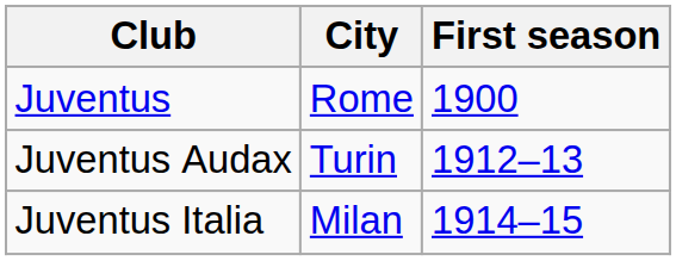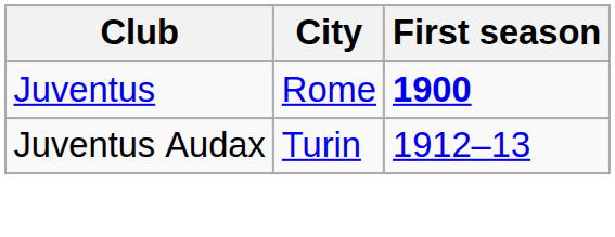Juventus | First season: normal -> bold
- row: Juventus Italia | Milan | 1914–15
